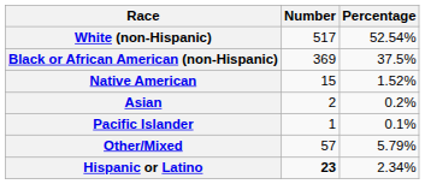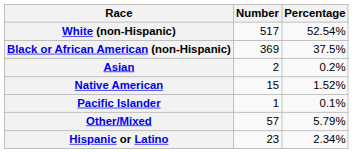rows swapped: Native American <-> Asian
Hispanic or Latino | Number: bold -> normal
